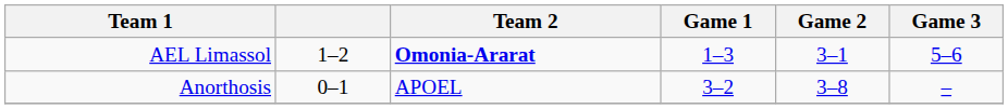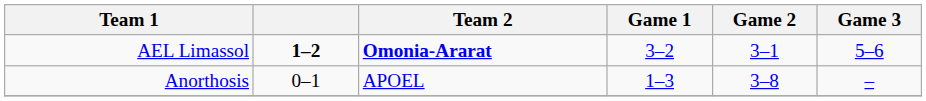AEL Limassol | column 2: normal -> bold
AEL Limassol | Game 1: 1–3 -> 3–2
Anorthosis | Game 1: 3–2 -> 1–3
